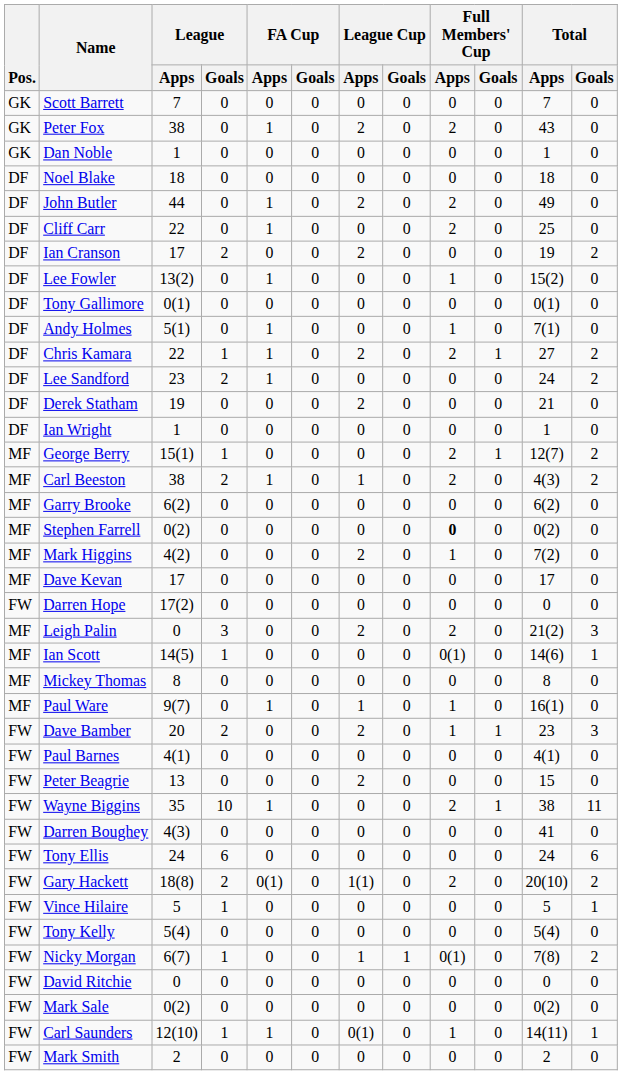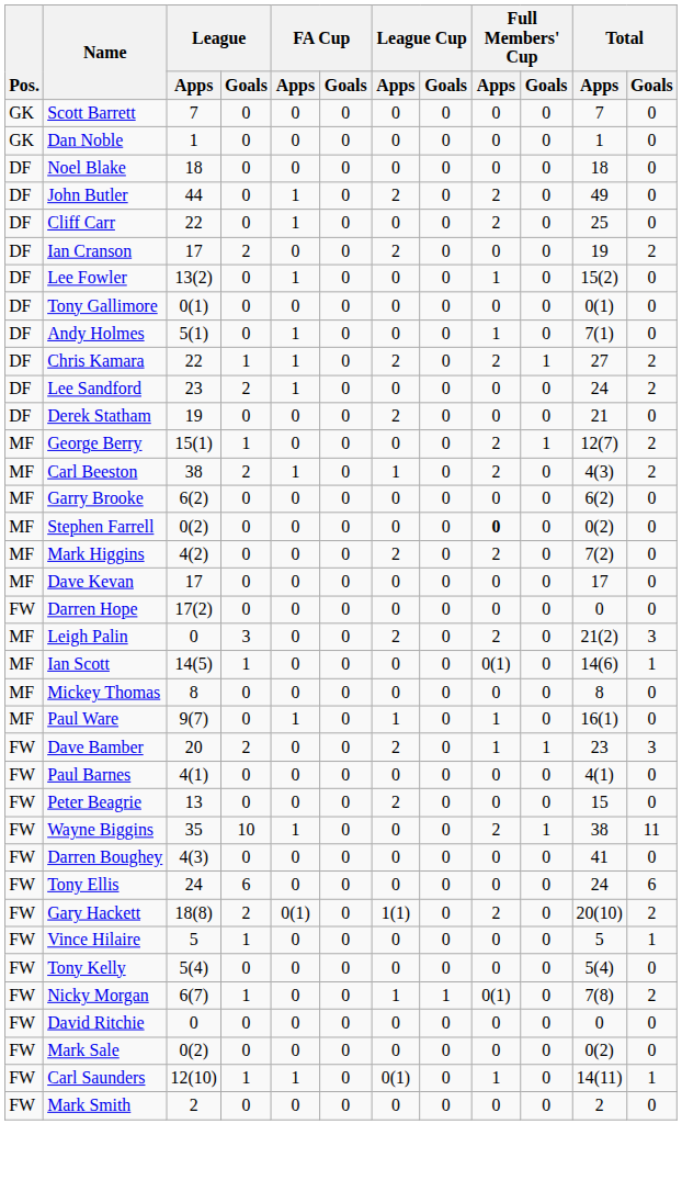- row: GK | Peter Fox | 38 | 0 | 1 | 0 | 2 | 0 | 2 | 0 | 43 | 0
- row: DF | Ian Wright | 1 | 0 | 0 | 0 | 0 | 0 | 0 | 0 | 1 | 0
Mark Higgins | Full Members' Cup / Apps: 1 -> 2
